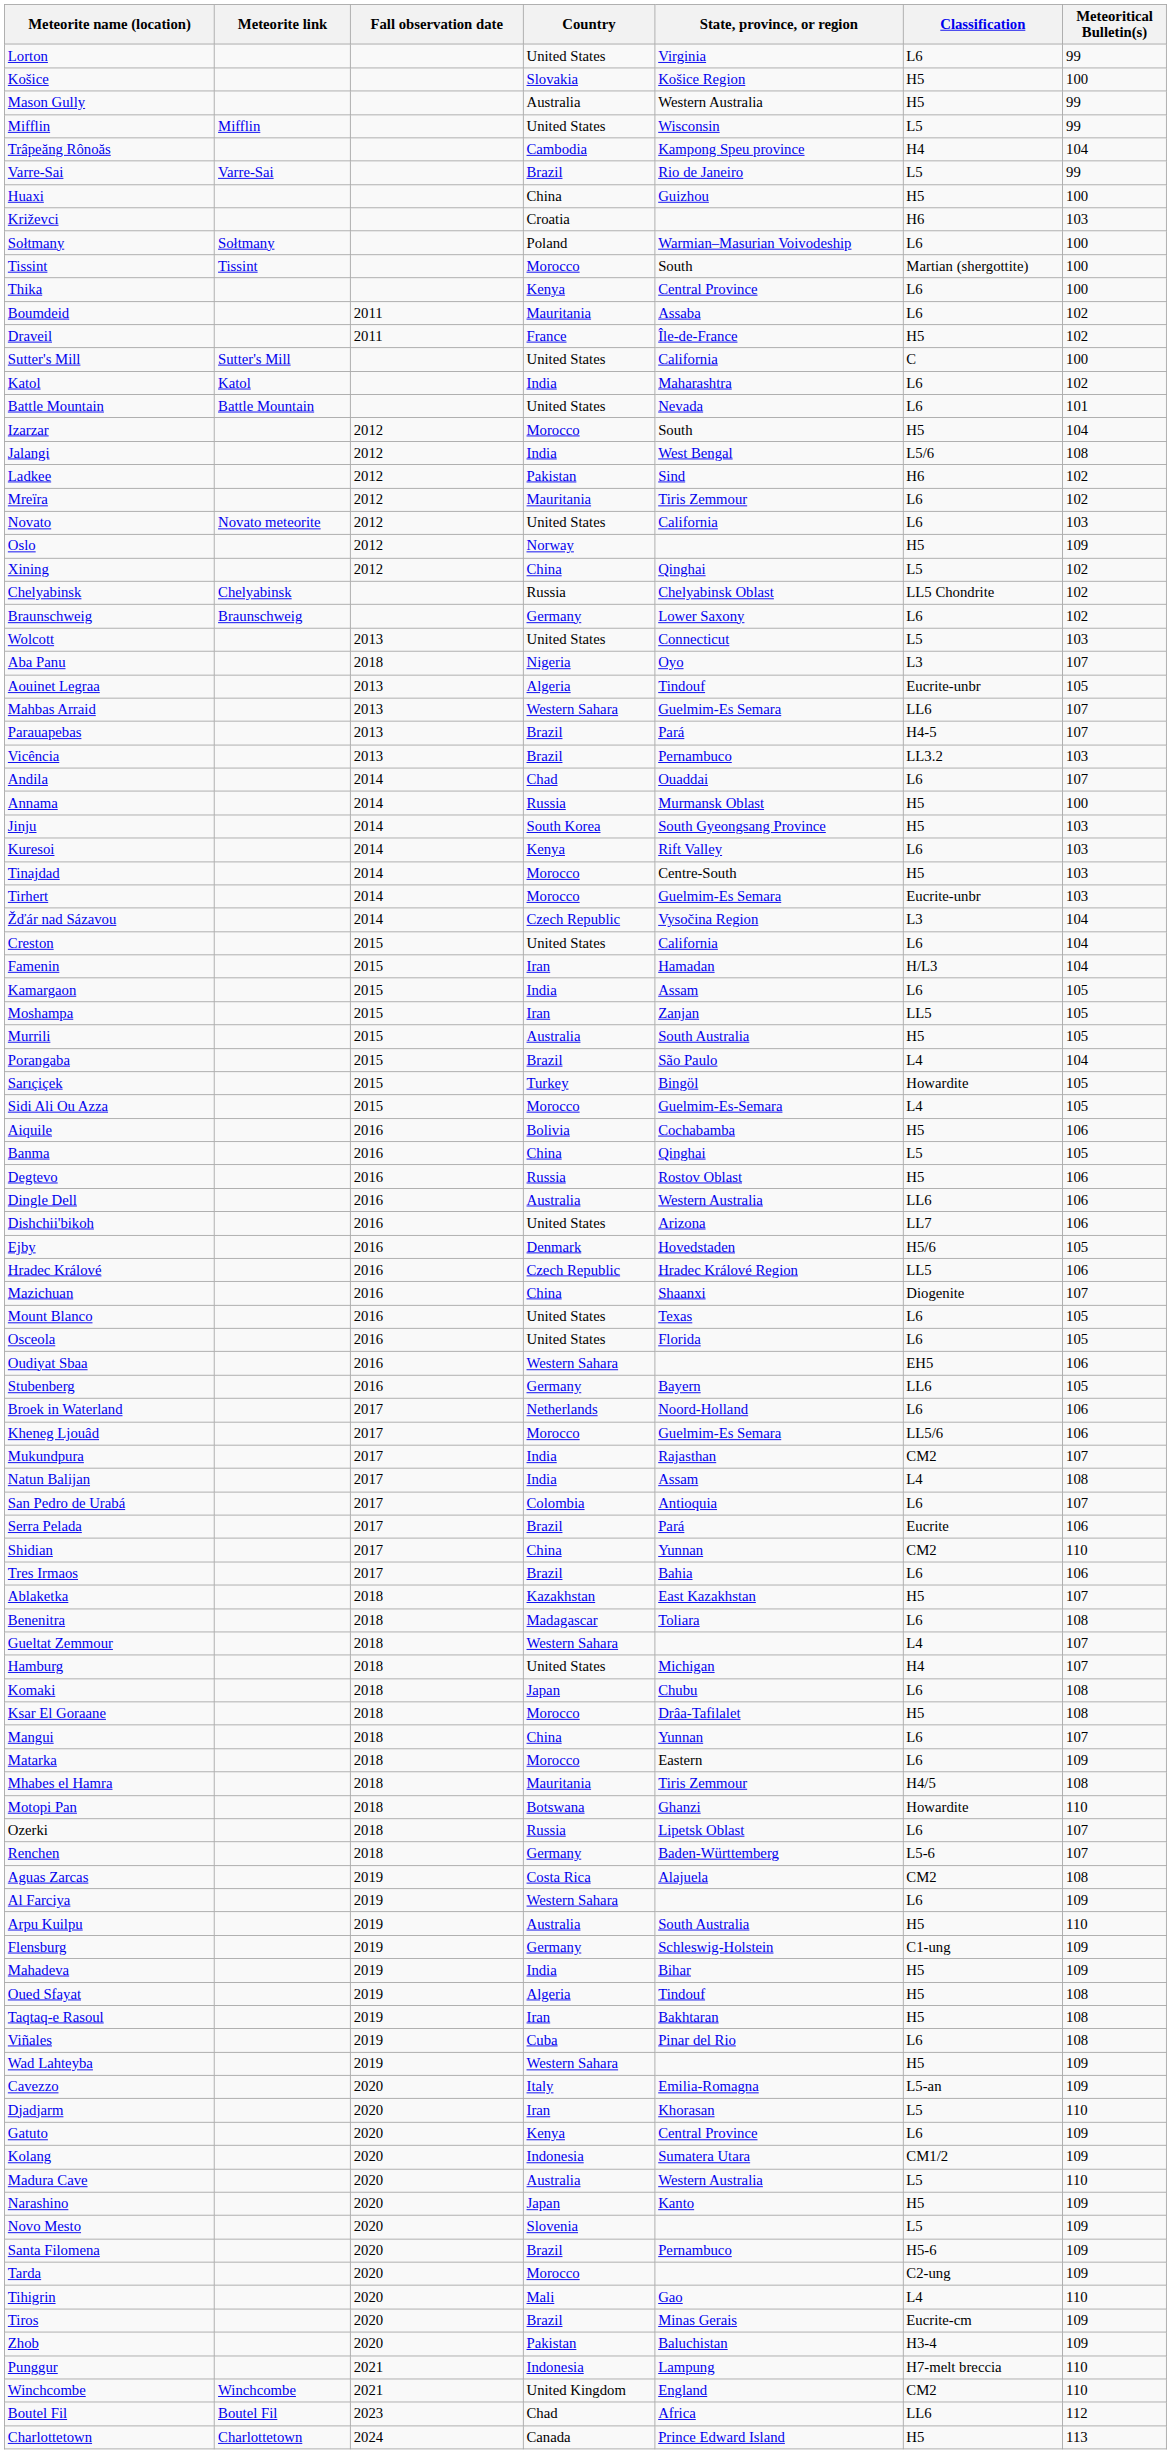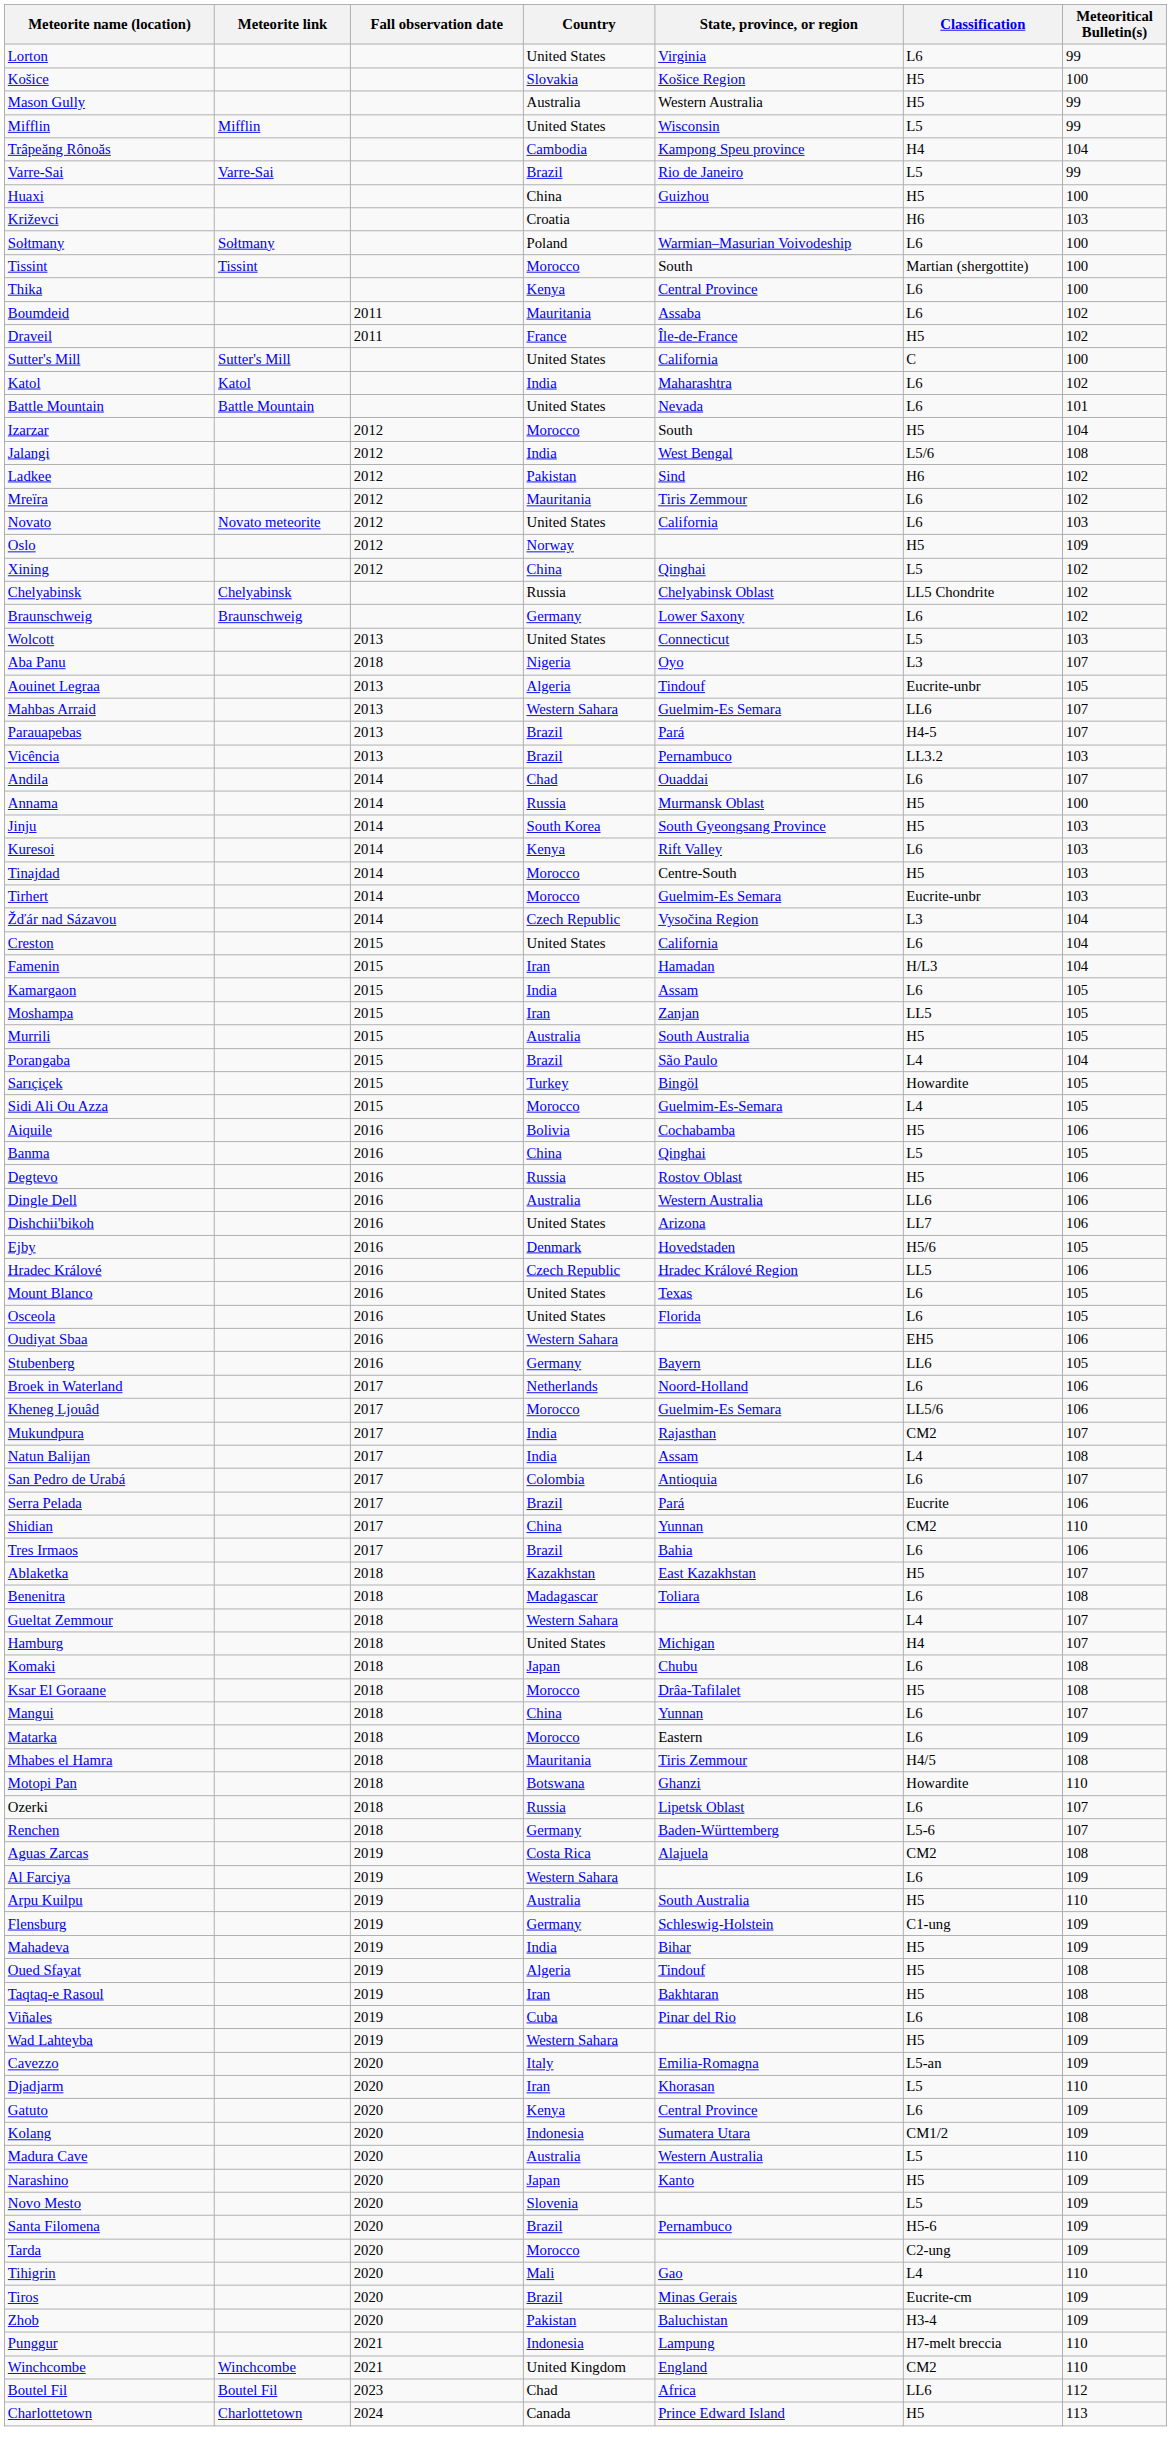- row: Mazichuan | 2016 | China | Shaanxi | Diogenite | 107
